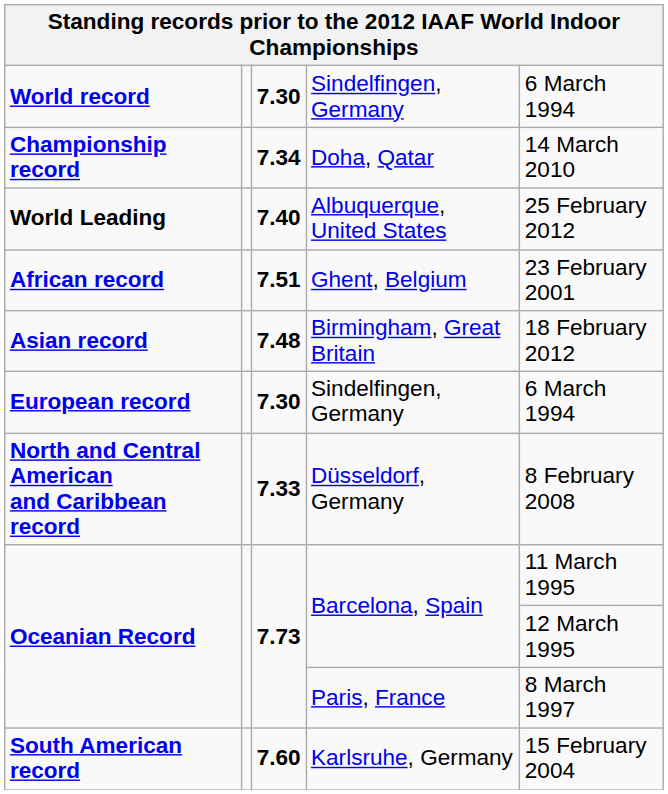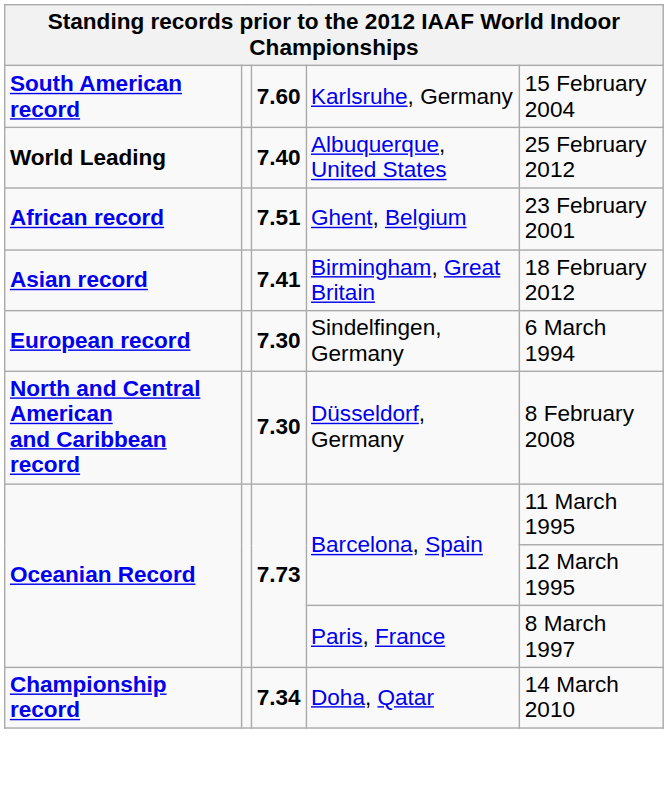- row: World record | 7.30 | Sindelfingen, Germany | 6 March 1994
rows swapped: Championship record <-> South American record
Asian record | column 3: 7.48 -> 7.41
North and Central American and Caribbean record | column 3: 7.33 -> 7.30
